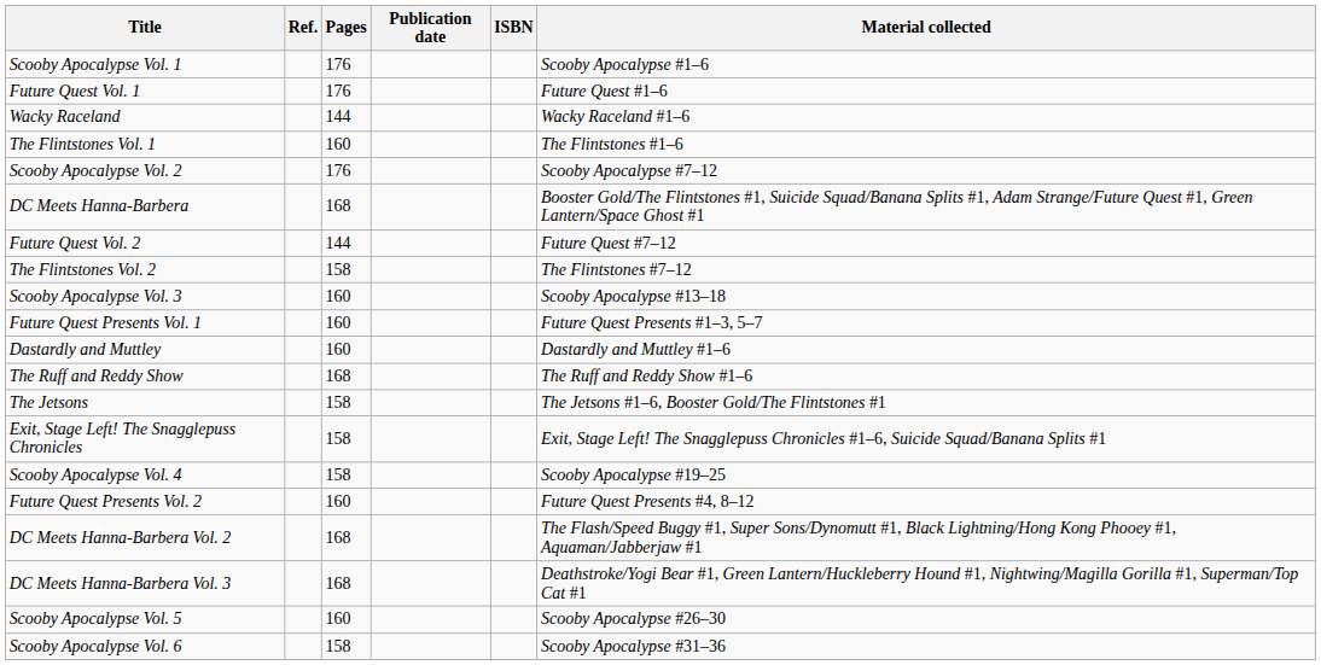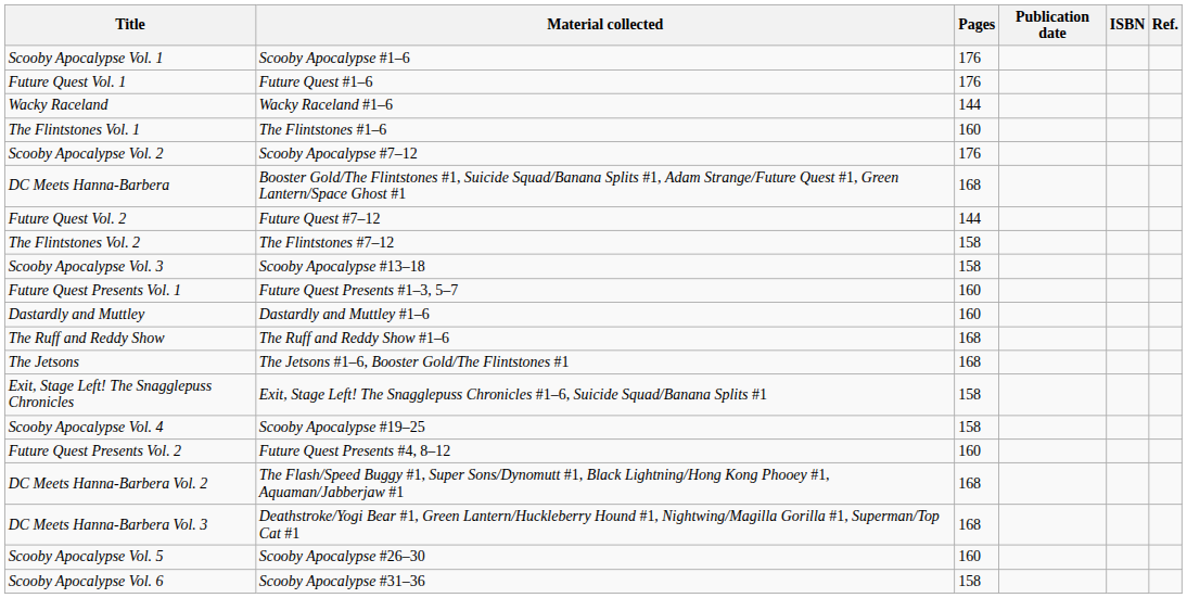columns swapped: Material collected <-> Ref.
Scooby Apocalypse Vol. 3 | Pages: 160 -> 158
The Jetsons | Pages: 158 -> 168
